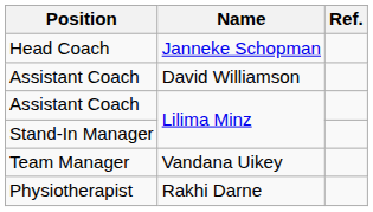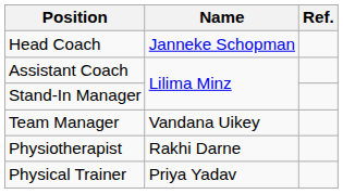- row: Assistant Coach | David Williamson
+ row: Physical Trainer | Priya Yadav
